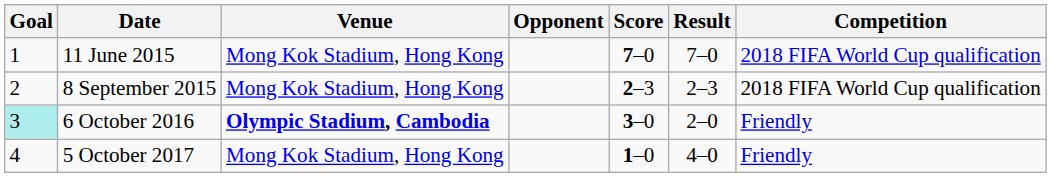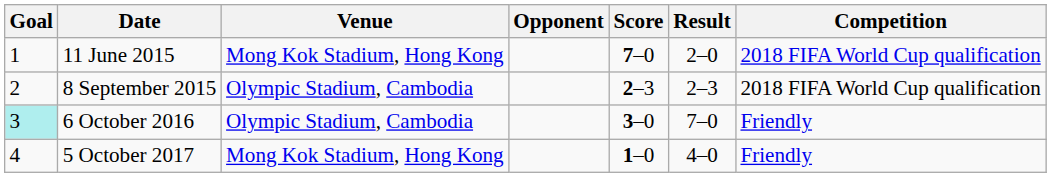11 June 2015 | Result: 7–0 -> 2–0
8 September 2015 | Venue: Mong Kok Stadium, Hong Kong -> Olympic Stadium, Cambodia
6 October 2016 | Venue: bold -> normal
6 October 2016 | Result: 2–0 -> 7–0
